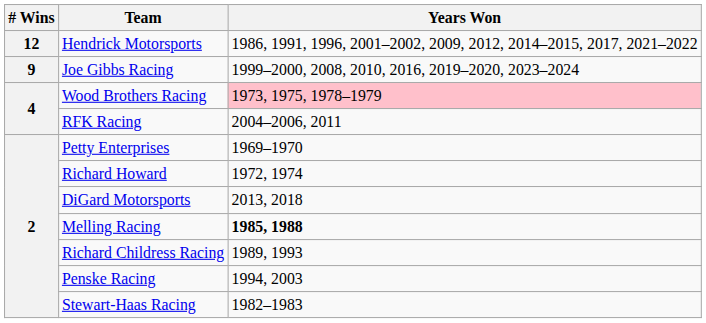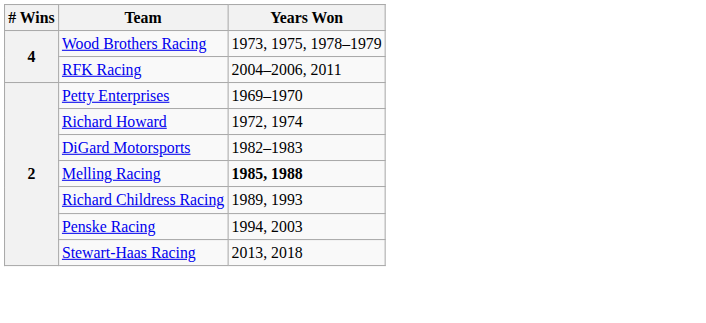- row: 12 | Hendrick Motorsports | 1986, 1991, 1996, 2001–2002, 2009, 2012, 2014–2015, 2017, 2021–2022
- row: 9 | Joe Gibbs Racing | 1999–2000, 2008, 2010, 2016, 2019–2020, 2023–2024
Wood Brothers Racing | Years Won: pink background -> no background
DiGard Motorsports | Years Won: 2013, 2018 -> 1982–1983
Stewart-Haas Racing | Years Won: 1982–1983 -> 2013, 2018
